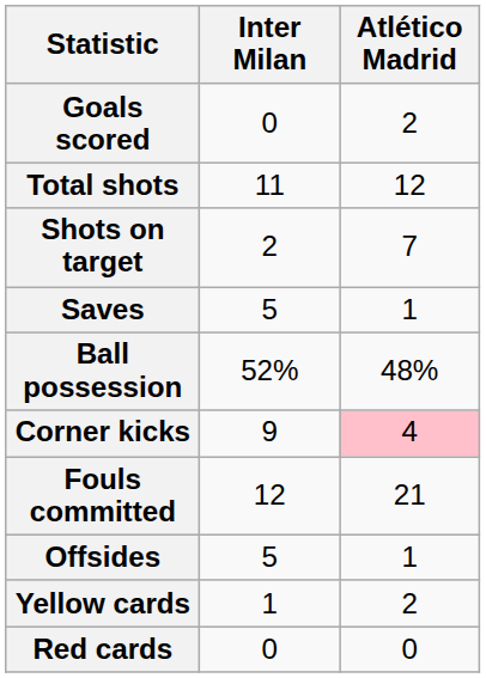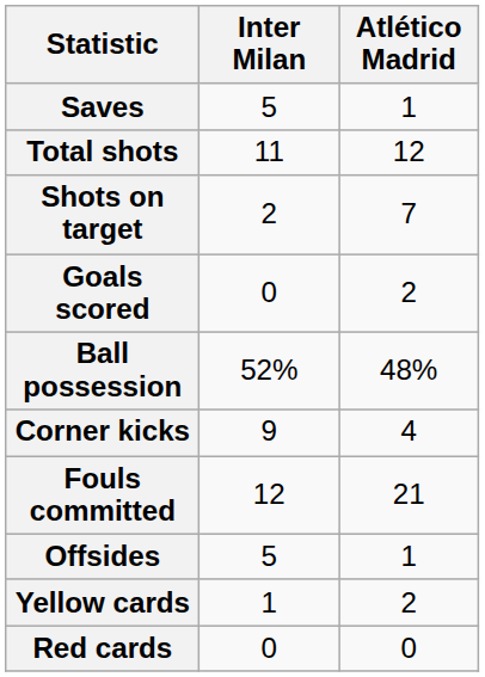rows swapped: Goals scored <-> Saves
Corner kicks | Atlético Madrid: pink background -> no background
